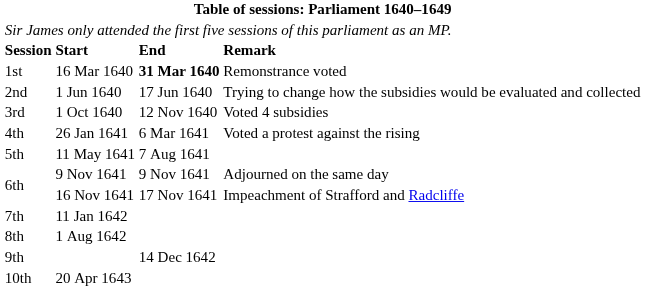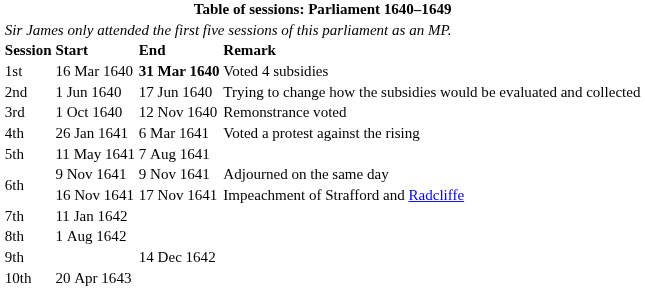16 Mar 1640 | column 4: Remonstrance voted -> Voted 4 subsidies
1 Oct 1640 | column 4: Voted 4 subsidies -> Remonstrance voted
